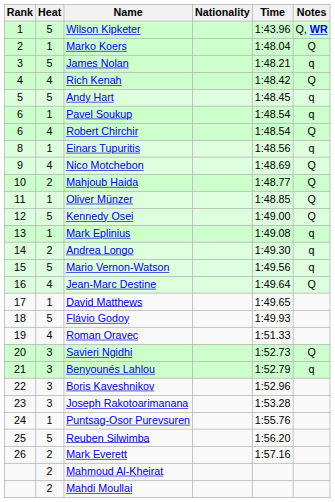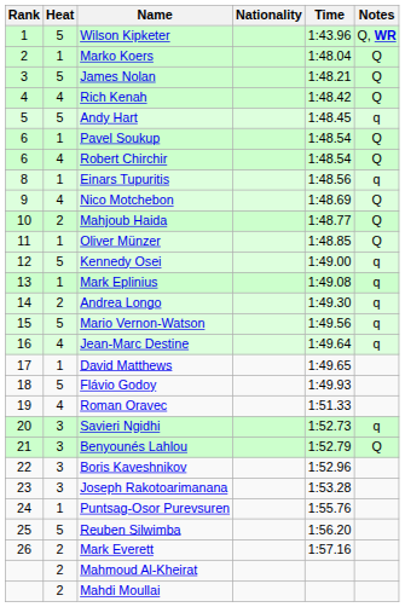James Nolan | Notes: q -> Q
Pavel Soukup | Notes: q -> Q
Kennedy Osei | Notes: Q -> q
Jean-Marc Destine | Notes: Q -> q
Savieri Ngidhi | Notes: Q -> q
Benyounés Lahlou | Notes: q -> Q
